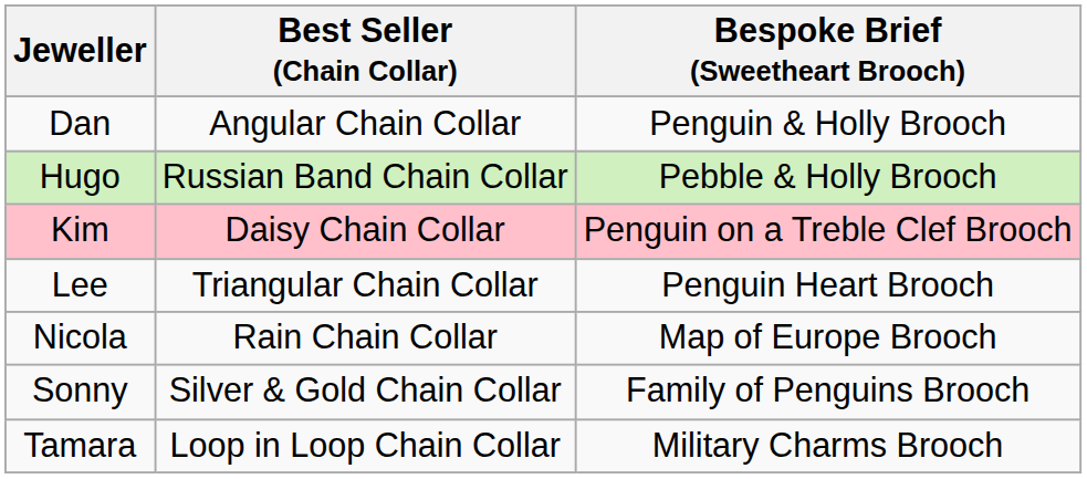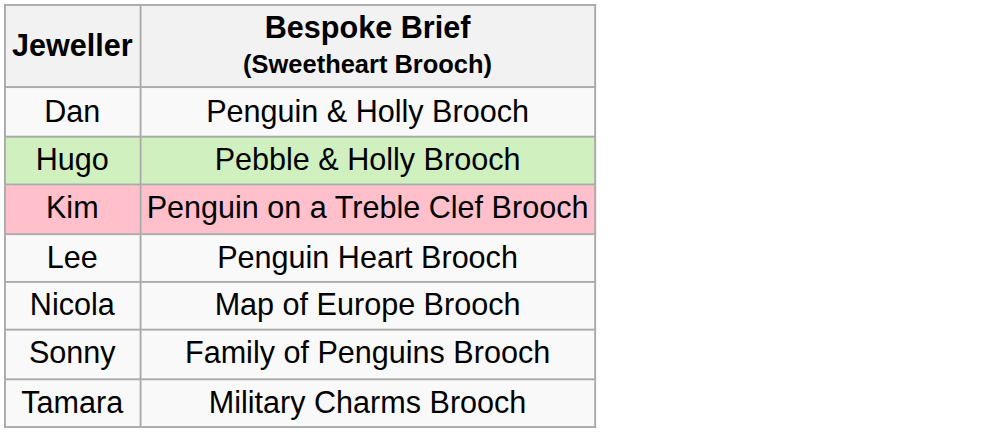- column: Best Seller (Chain Collar) | Angular Chain Collar | Russian Band Chain Collar | Daisy Chain Collar | Triangular Chain Collar | Rain Chain Collar | Silver & Gold Chain Collar | Loop in Loop Chain Collar
